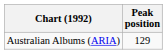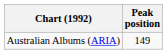Australian Albums (ARIA) | Peak position: 129 -> 149
